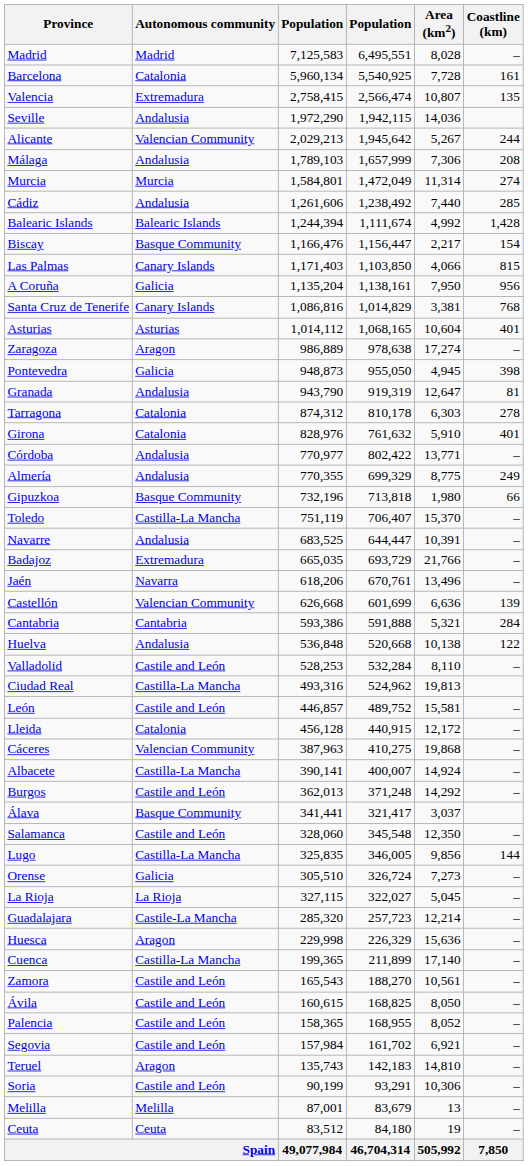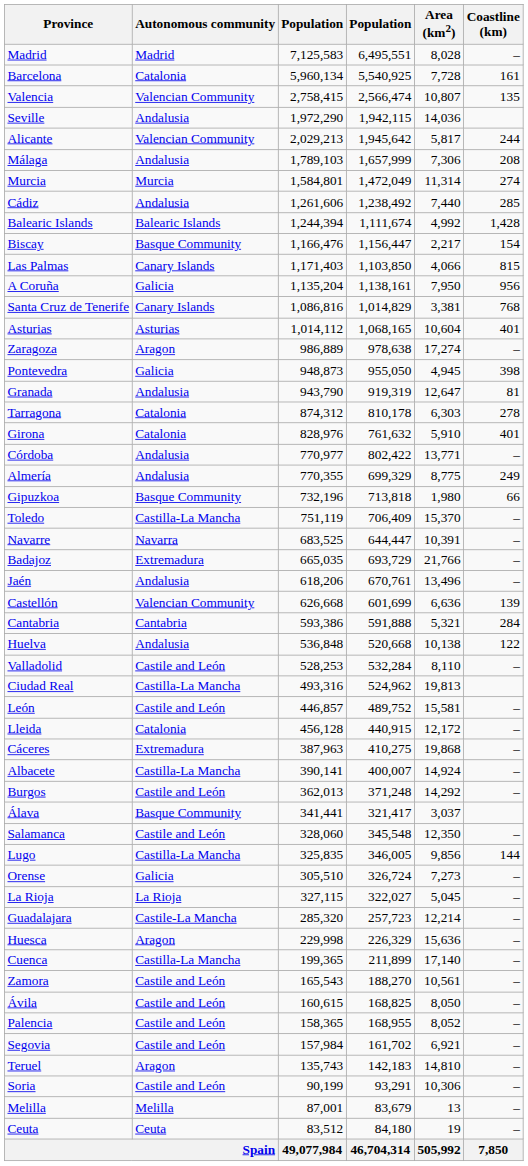Valencia | Autonomous community: Extremadura -> Valencian Community
Alicante | Area (km2): 5,267 -> 5,817
Toledo | column 4: 706,407 -> 706,409
Navarre | Autonomous community: Andalusia -> Navarra
Jaén | Autonomous community: Navarra -> Andalusia
Cáceres | Autonomous community: Valencian Community -> Extremadura
